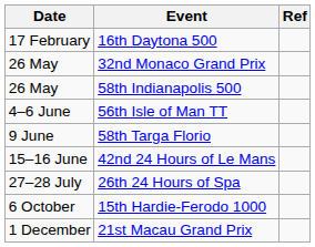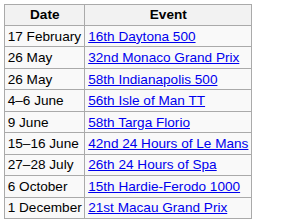- column: Ref
